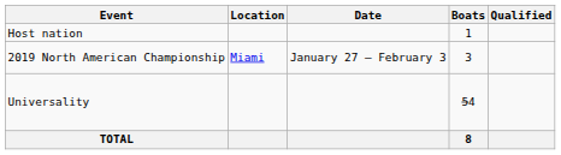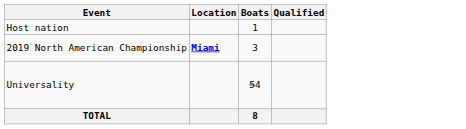- column: Date | January 27 – February 3
2019 North American Championship | Location: normal -> bold
